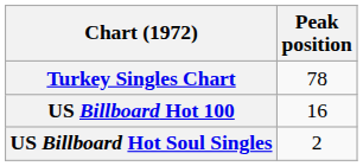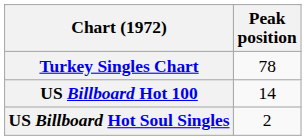US Billboard Hot 100 | Peak position: 16 -> 14
